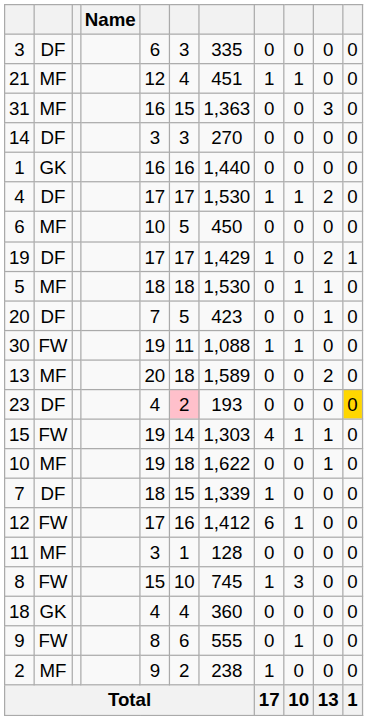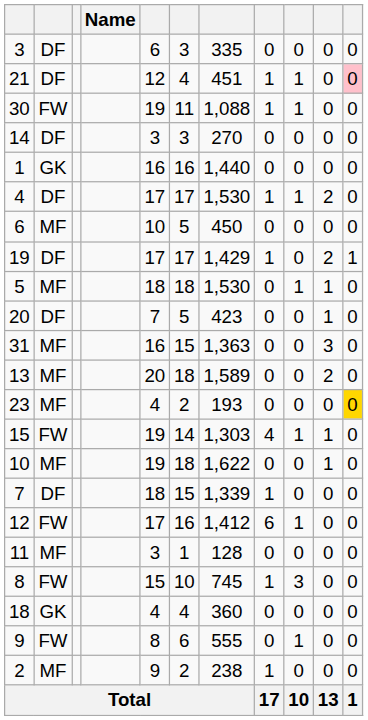21 | column 2: MF -> DF
21 | column 11: no background -> pink background
rows swapped: 30 <-> 31
23 | column 2: DF -> MF
23 | column 6: pink background -> no background
